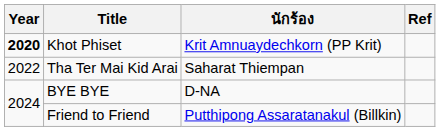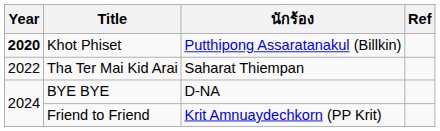Khot Phiset | นักร้อง: Krit Amnuaydechkorn (PP Krit) -> Putthipong Assaratanakul (Billkin)
Friend to Friend | นักร้อง: Putthipong Assaratanakul (Billkin) -> Krit Amnuaydechkorn (PP Krit)
